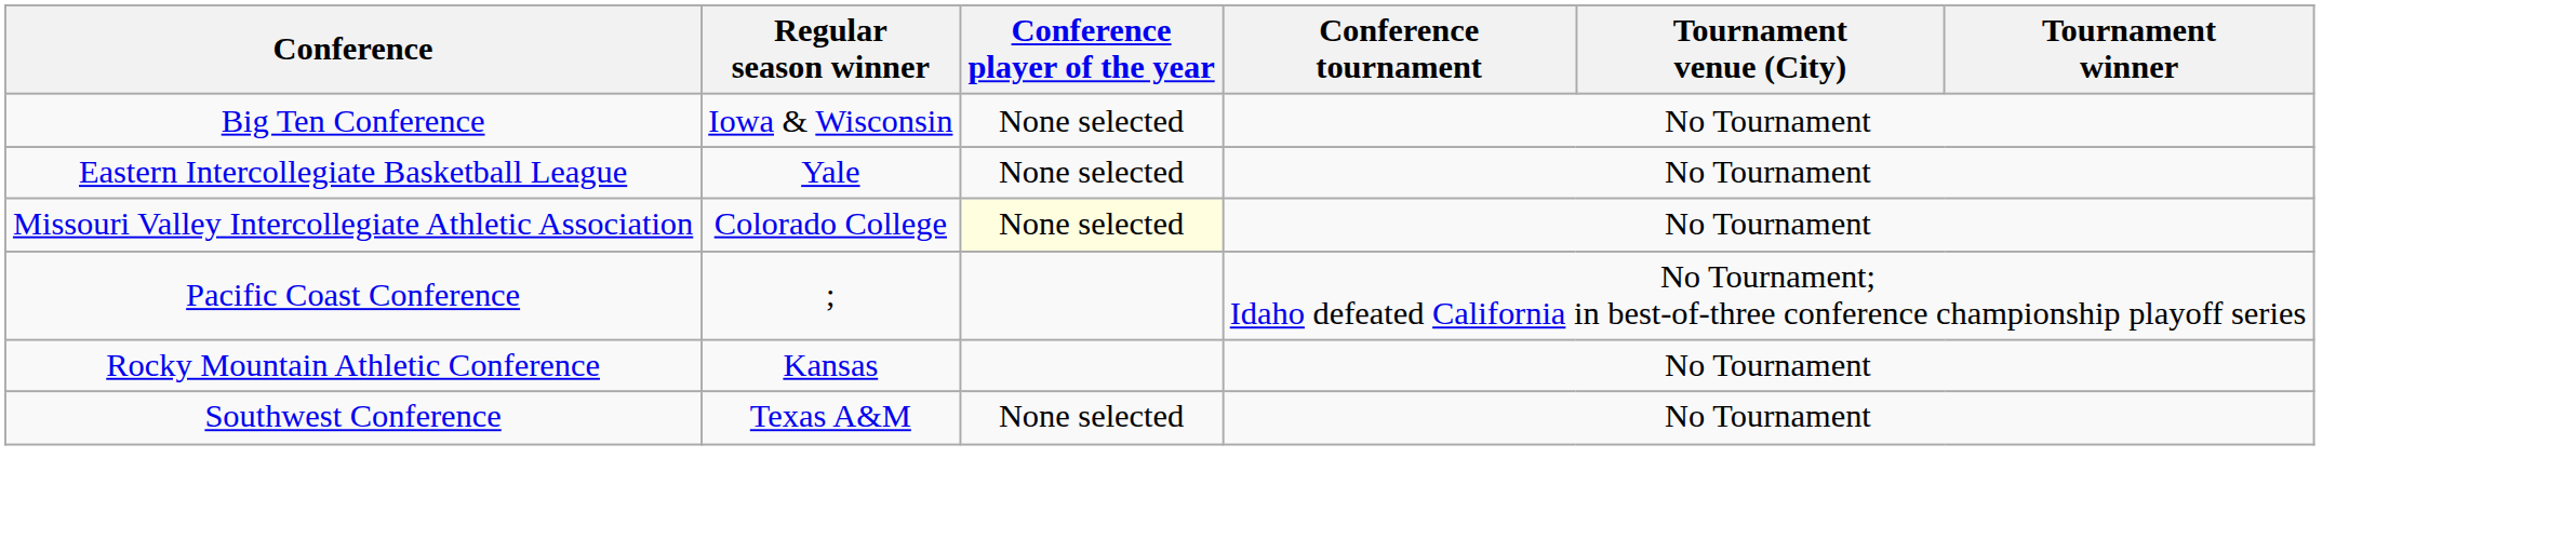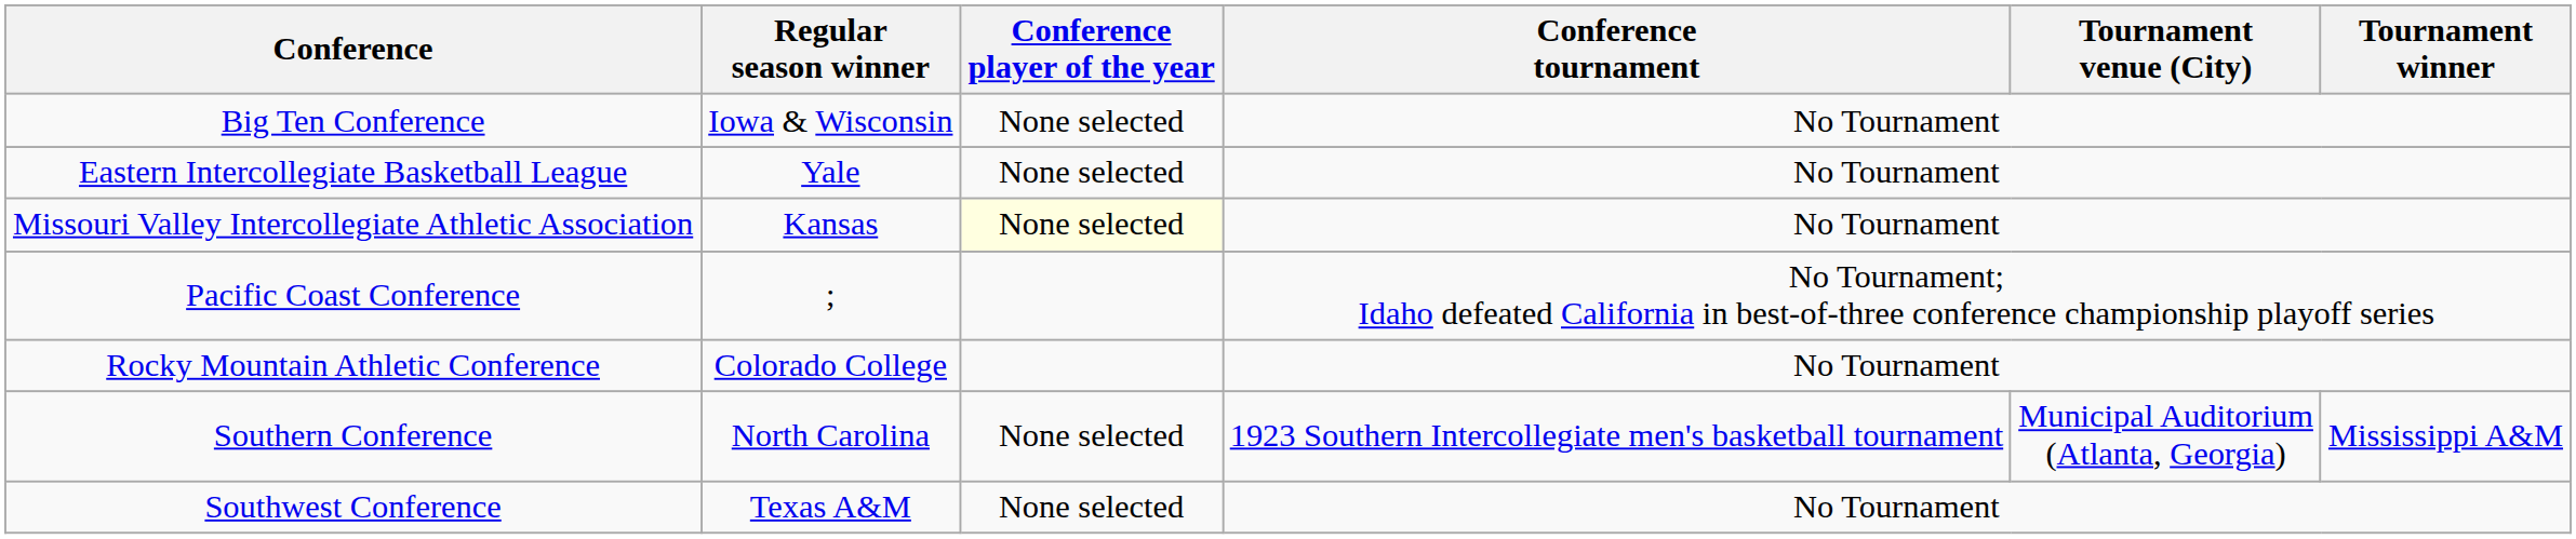Missouri Valley Intercollegiate Athletic Association | Regular season winner: Colorado College -> Kansas
Rocky Mountain Athletic Conference | Regular season winner: Kansas -> Colorado College
+ row: Southern Conference | North Carolina | None selected | 1923 Southern Intercollegiate men's basketball tournament | Municipal Auditorium (Atlanta, Georgia) | Mississippi A&M
